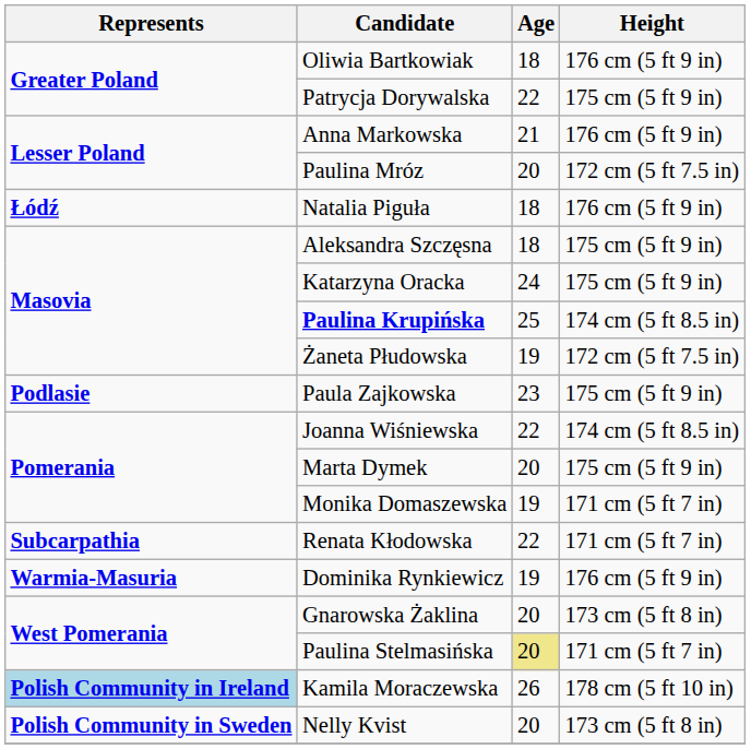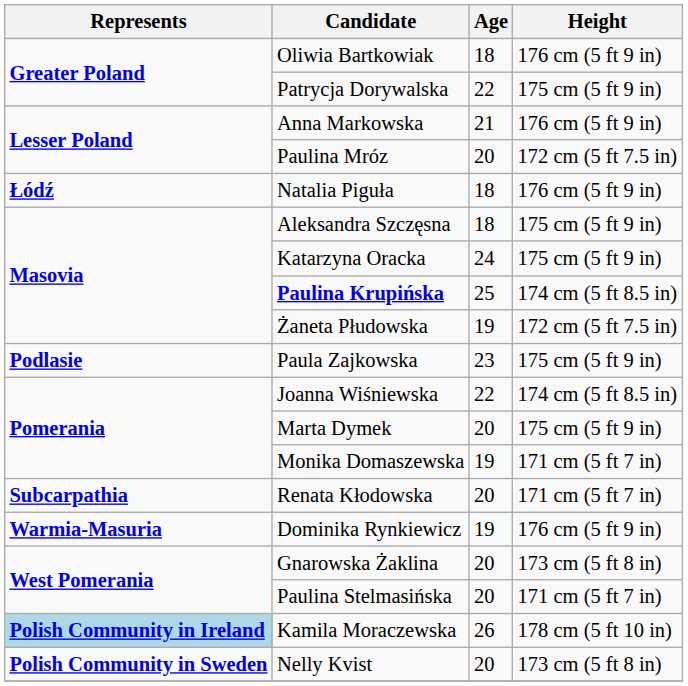Renata Kłodowska | Age: 22 -> 20
Paulina Stelmasińska | Age: khaki background -> no background
